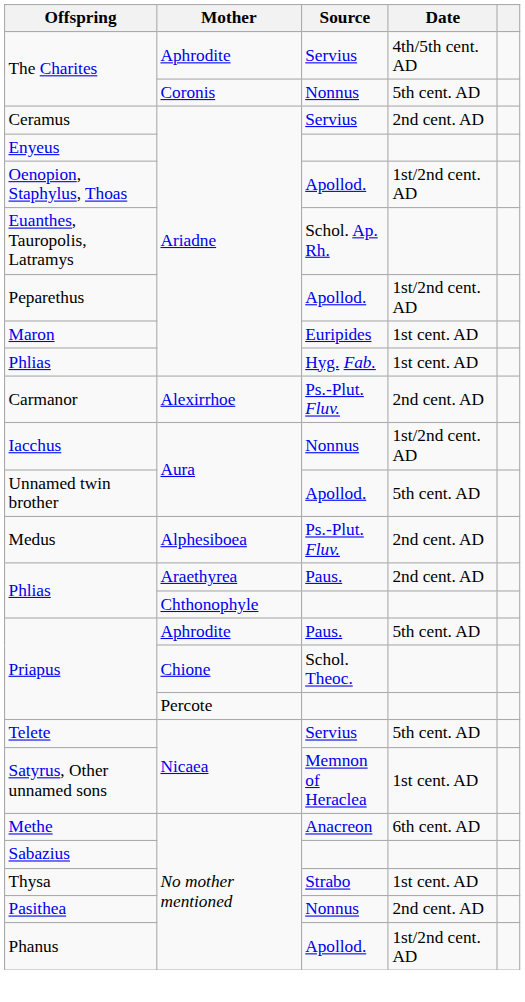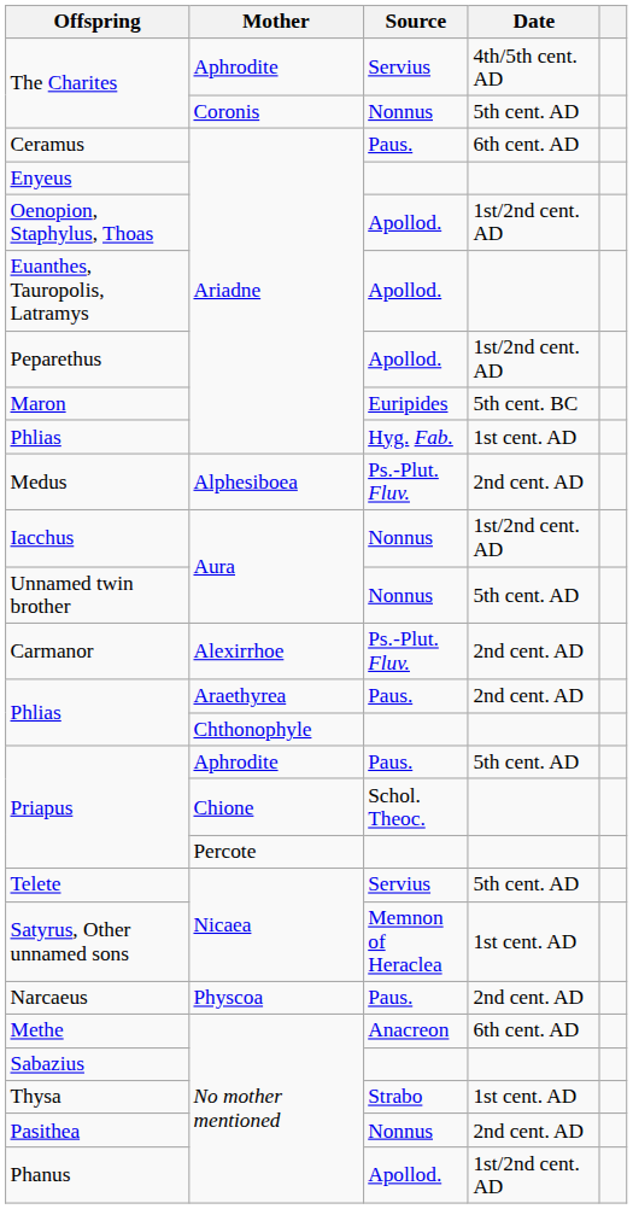Ceramus | Source: Servius -> Paus.
Ceramus | Date: 2nd cent. AD -> 6th cent. AD
Euanthes, Tauropolis, Latramys | Source: Schol. Ap. Rh. -> Apollod.
Maron | Date: 1st cent. AD -> 5th cent. BC
rows swapped: Carmanor <-> Medus
Unnamed twin brother | Source: Apollod. -> Nonnus
+ row: Narcaeus | Physcoa | Paus. | 2nd cent. AD
